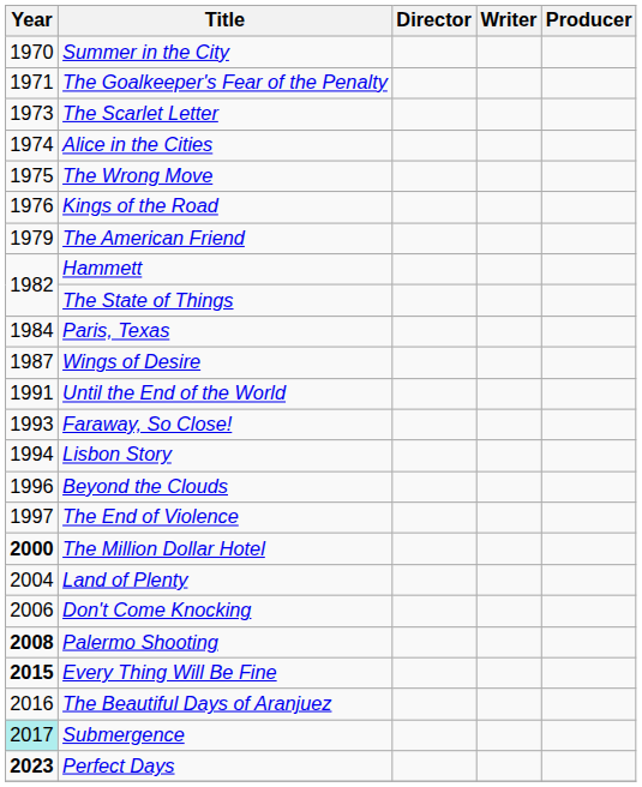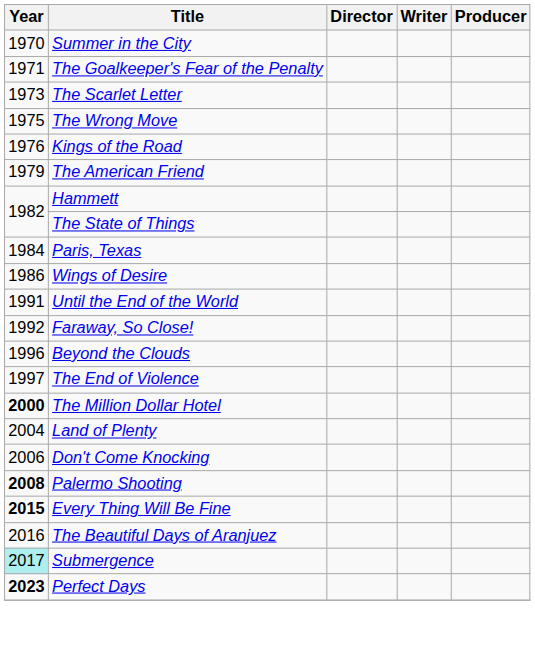- row: 1974 | Alice in the Cities
Wings of Desire | Year: 1987 -> 1986
Faraway, So Close! | Year: 1993 -> 1992
- row: 1994 | Lisbon Story
